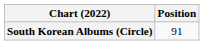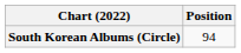South Korean Albums (Circle) | Position: 91 -> 94
